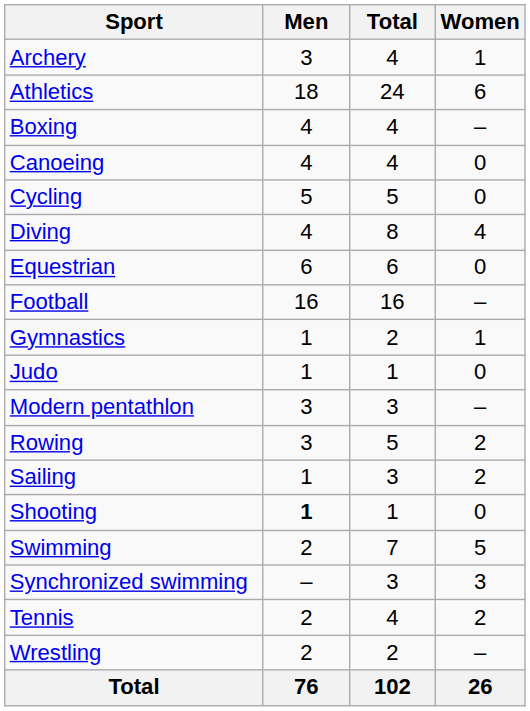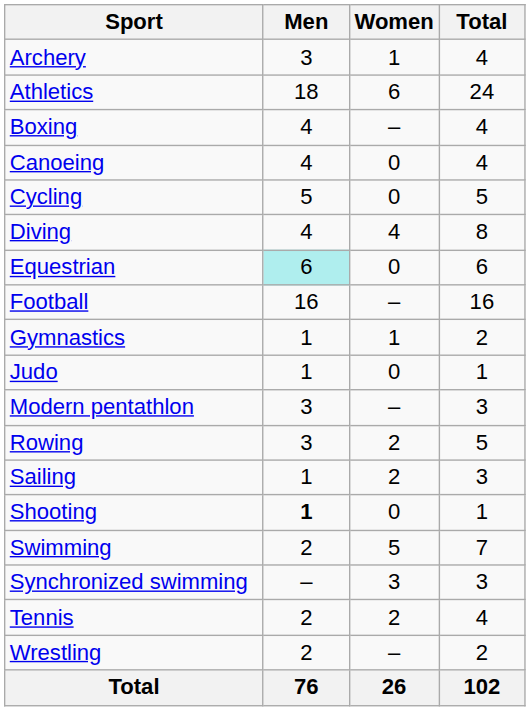columns swapped: Women <-> Total
Equestrian | Men: no background -> paleturquoise background
